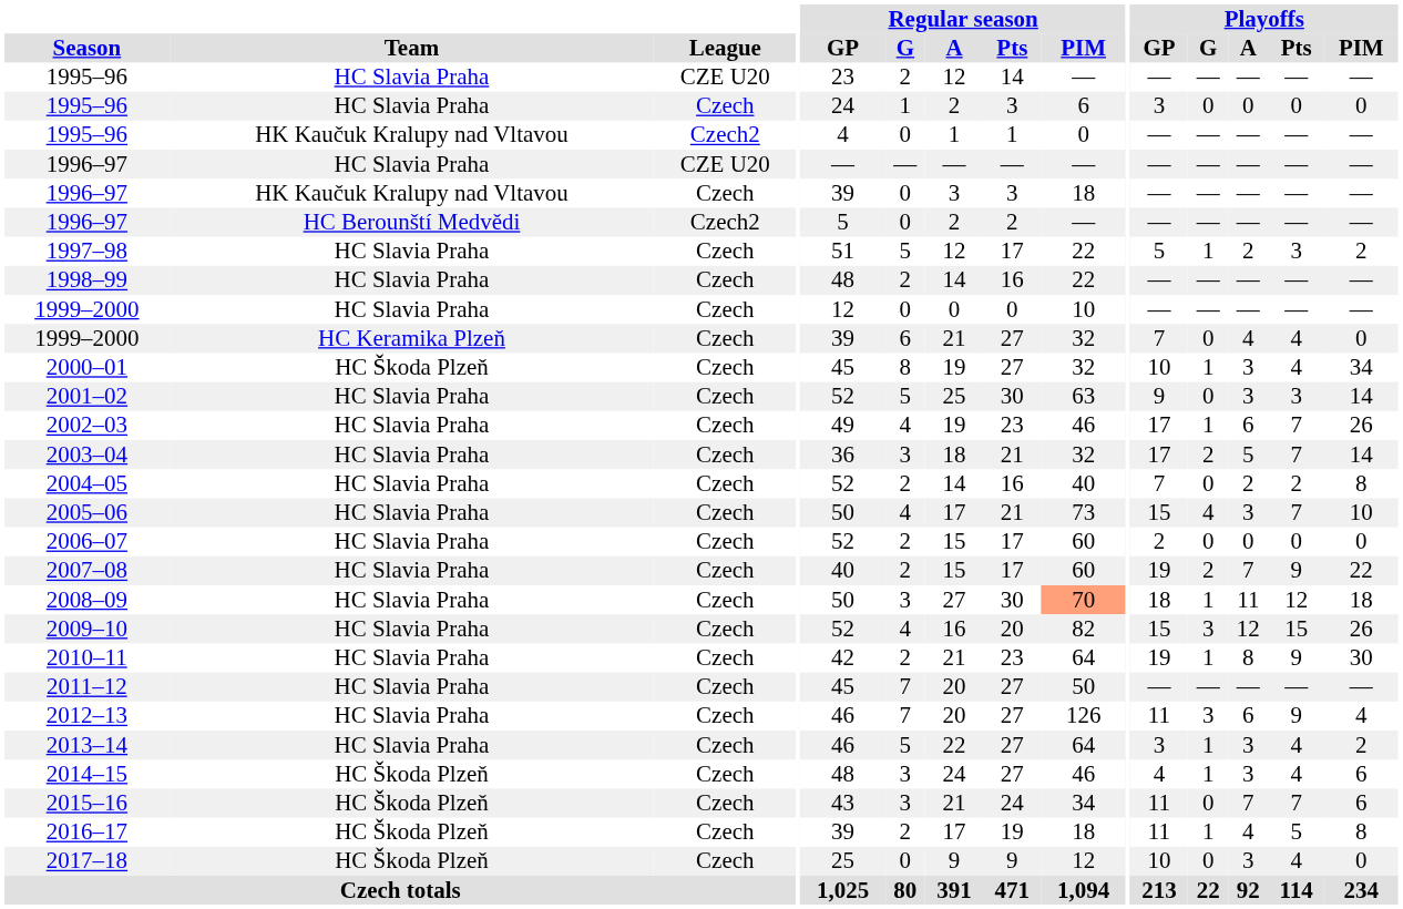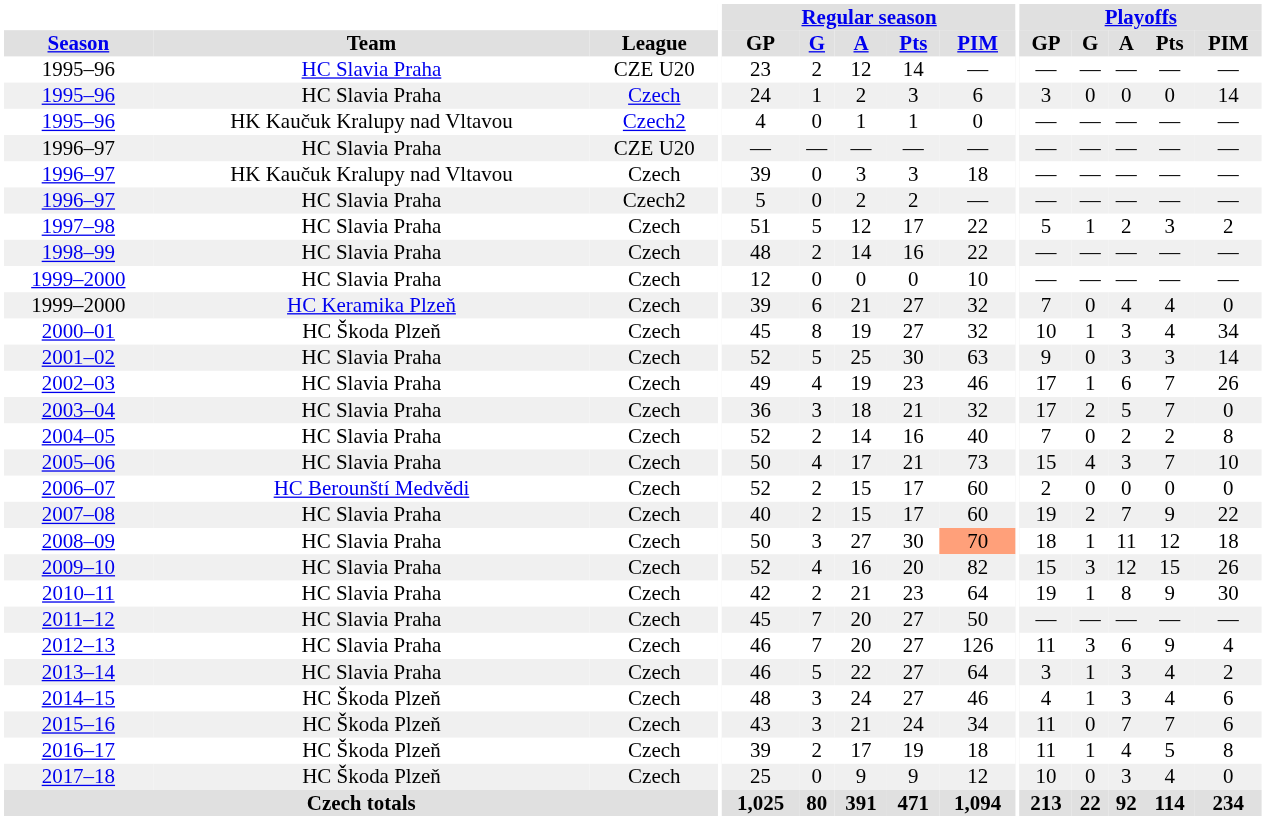1995–96 / Czech | Playoffs / PIM: 0 -> 14
1996–97 / Czech2 | Team: HC Berounští Medvědi -> HC Slavia Praha
2003–04 | Playoffs / PIM: 14 -> 0
2006–07 | Team: HC Slavia Praha -> HC Berounští Medvědi
